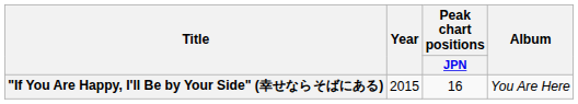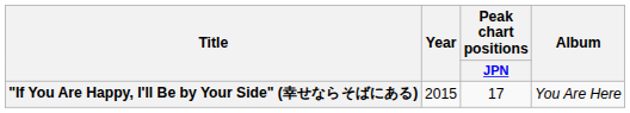"If You Are Happy, I'll Be by Your Side" (幸せならそばにある) | Peak chart positions / JPN: 16 -> 17
